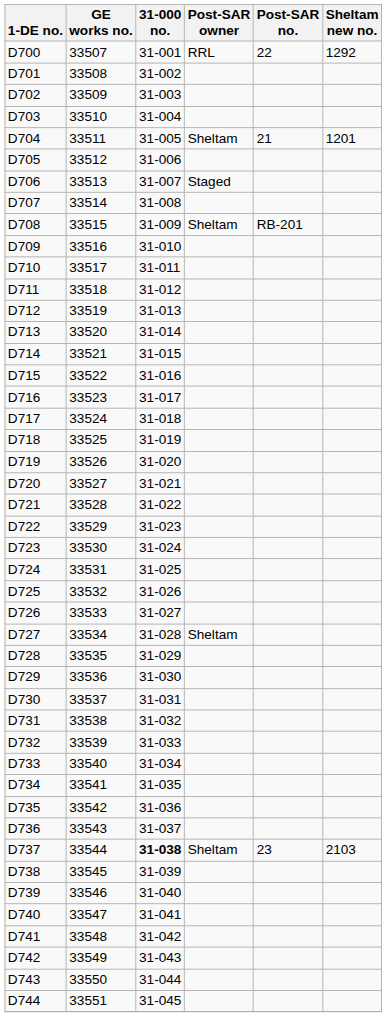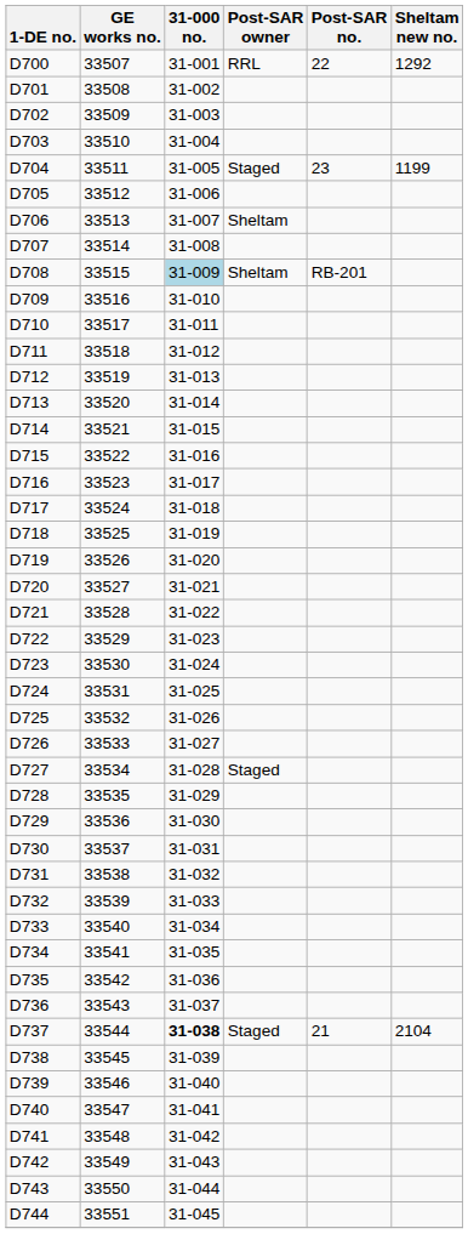D704 | Post-SAR owner: Sheltam -> Staged
D704 | Post-SAR no.: 21 -> 23
D704 | Sheltam new no.: 1201 -> 1199
D706 | Post-SAR owner: Staged -> Sheltam
D708 | 31-000 no.: no background -> lightblue background
D727 | Post-SAR owner: Sheltam -> Staged
D737 | Post-SAR owner: Sheltam -> Staged
D737 | Post-SAR no.: 23 -> 21
D737 | Sheltam new no.: 2103 -> 2104
